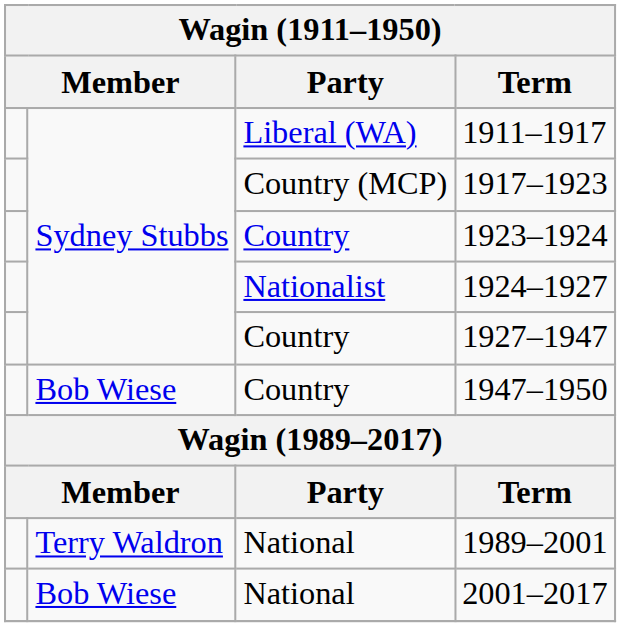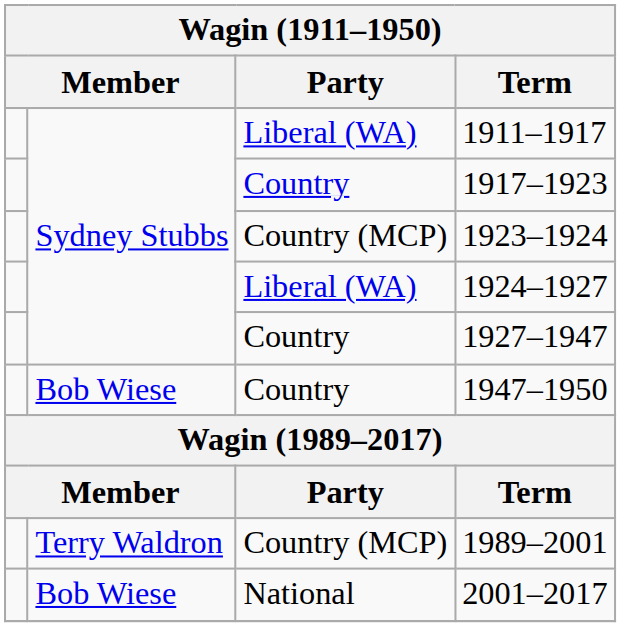1917–1923 | Party: Country (MCP) -> Country
1923–1924 | Party: Country -> Country (MCP)
1924–1927 | Party: Nationalist -> Liberal (WA)
1989–2001 | Party: National -> Country (MCP)
